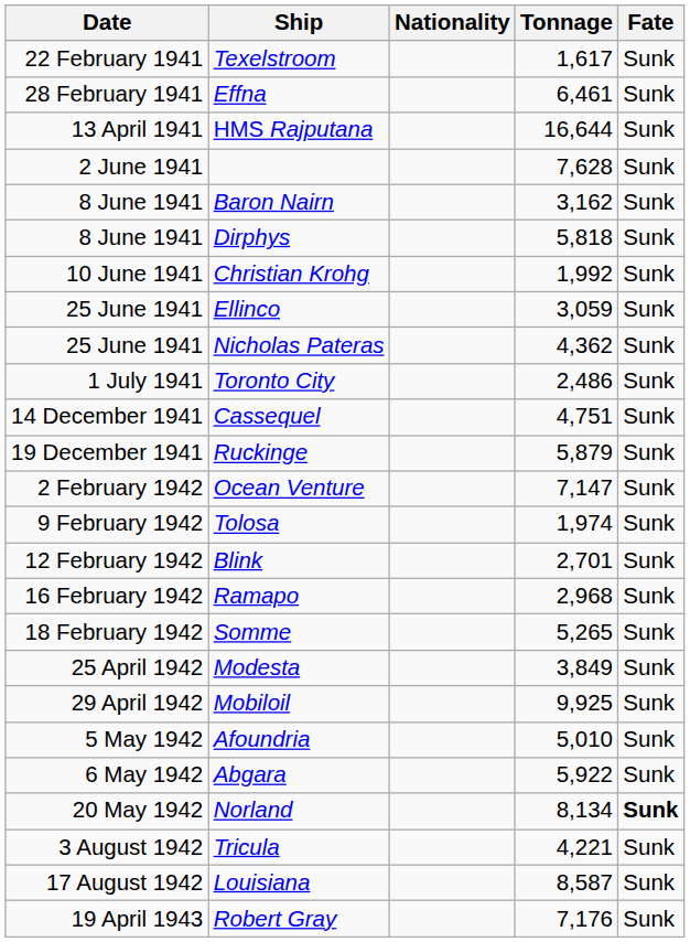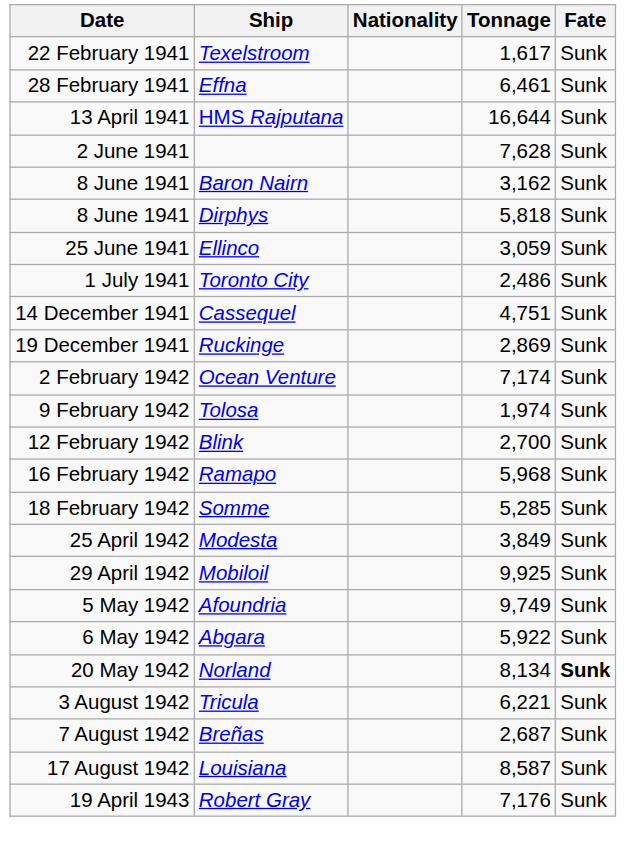- row: 10 June 1941 | Christian Krohg | 1,992 | Sunk
- row: 25 June 1941 | Nicholas Pateras | 4,362 | Sunk
Ruckinge | Tonnage: 5,879 -> 2,869
Ocean Venture | Tonnage: 7,147 -> 7,174
Blink | Tonnage: 2,701 -> 2,700
Ramapo | Tonnage: 2,968 -> 5,968
Somme | Tonnage: 5,265 -> 5,285
Afoundria | Tonnage: 5,010 -> 9,749
Tricula | Tonnage: 4,221 -> 6,221
+ row: 7 August 1942 | Breñas | 2,687 | Sunk
